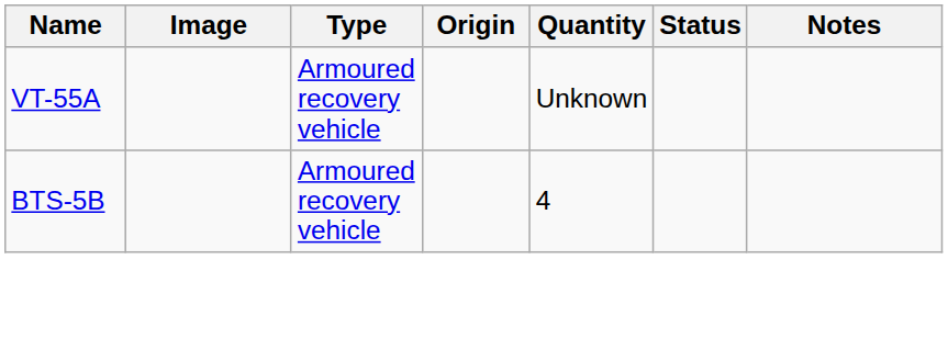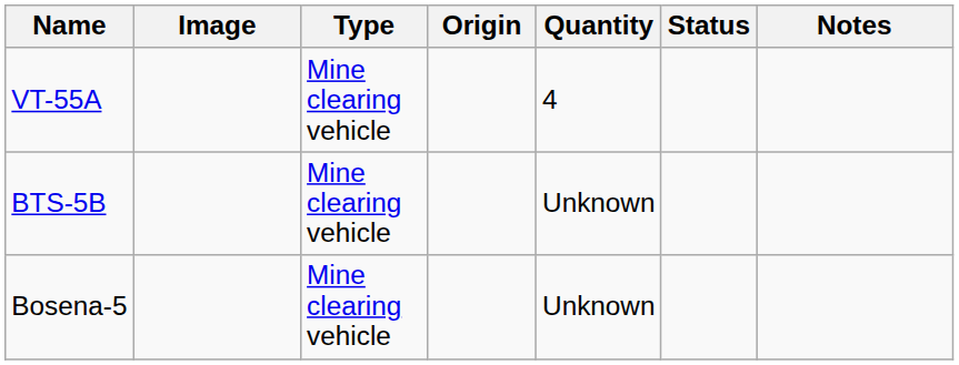VT-55A | Type: Armoured recovery vehicle -> Mine clearing vehicle
VT-55A | Quantity: Unknown -> 4
BTS-5B | Type: Armoured recovery vehicle -> Mine clearing vehicle
BTS-5B | Quantity: 4 -> Unknown
+ row: Bosena-5 | Mine clearing vehicle | Unknown
